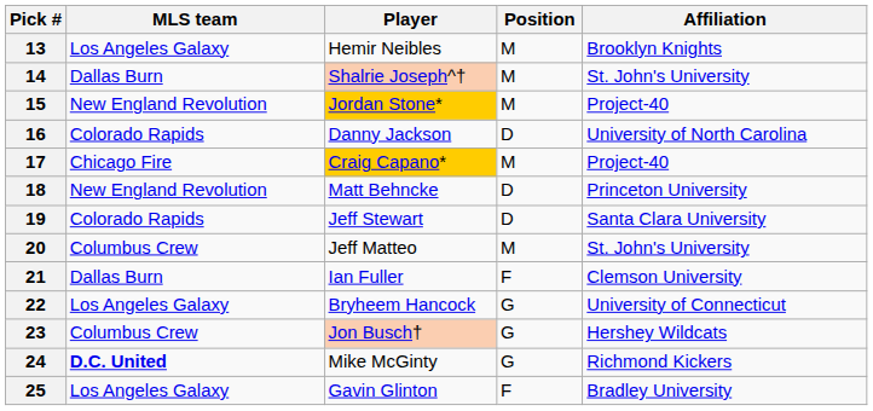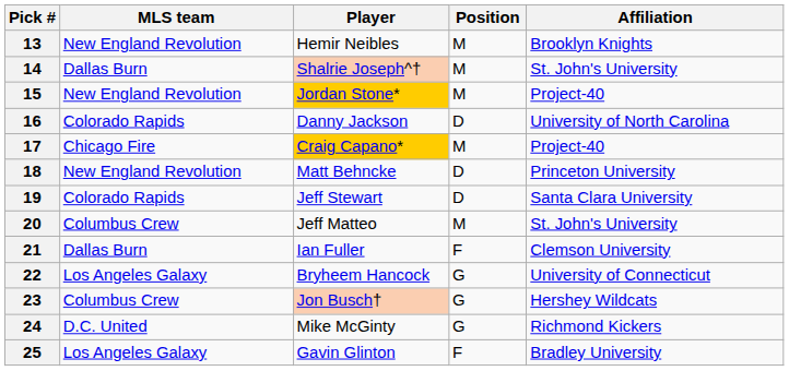13 | MLS team: Los Angeles Galaxy -> New England Revolution
24 | MLS team: bold -> normal
